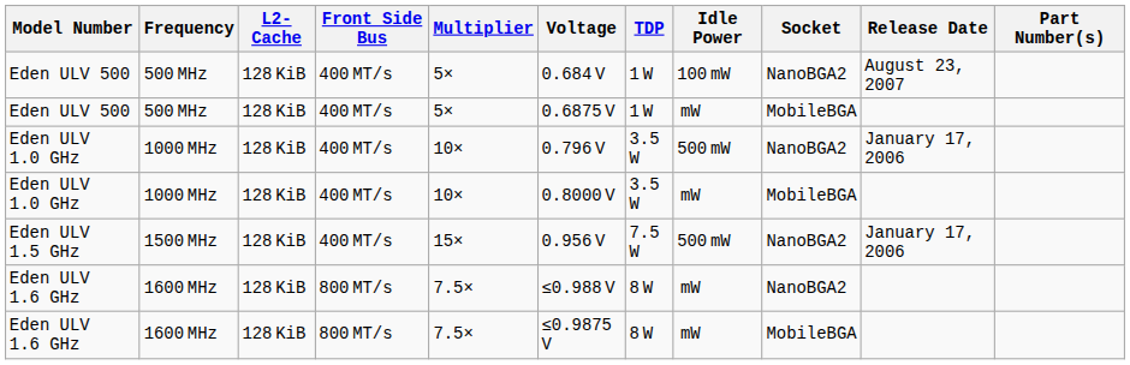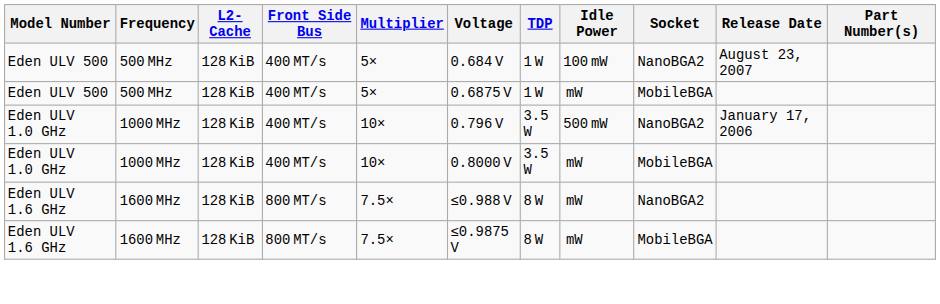- row: Eden ULV 1.5 GHz | 1500 MHz | 128 KiB | 400 MT/s | 15× | 0.956 V | 7.5 W | 500 mW | NanoBGA2 | January 17, 2006
